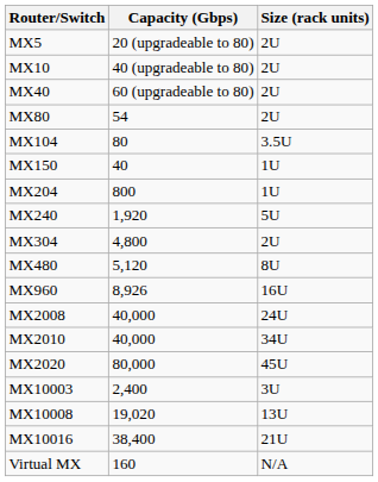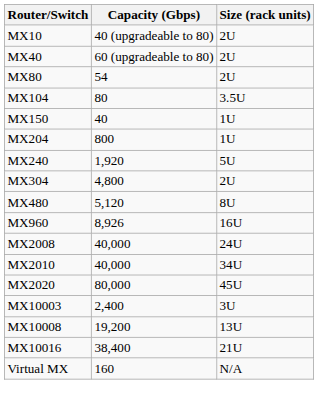- row: MX5 | 20 (upgradeable to 80) | 2U
MX10008 | Capacity (Gbps): 19,020 -> 19,200
